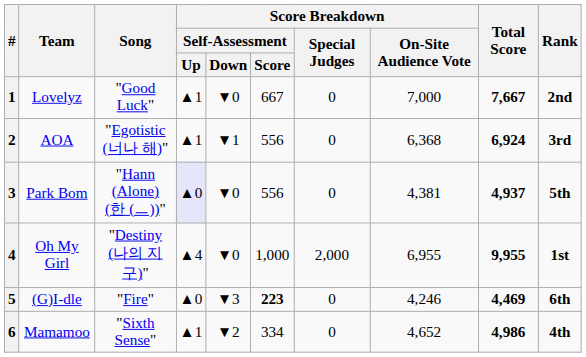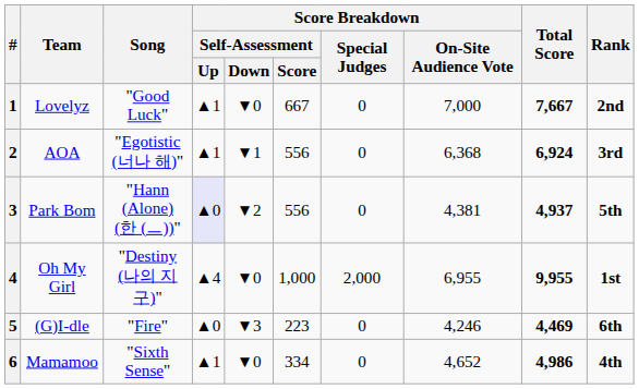3 | Score Breakdown / Self-Assessment / Down: ▼0 -> ▼2
5 | Score Breakdown / Self-Assessment / Score: bold -> normal
6 | Score Breakdown / Self-Assessment / Down: ▼2 -> ▼0
